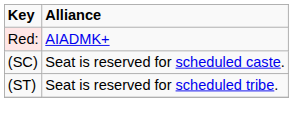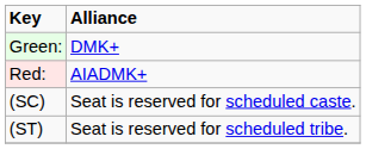+ row: Green: | DMK+
